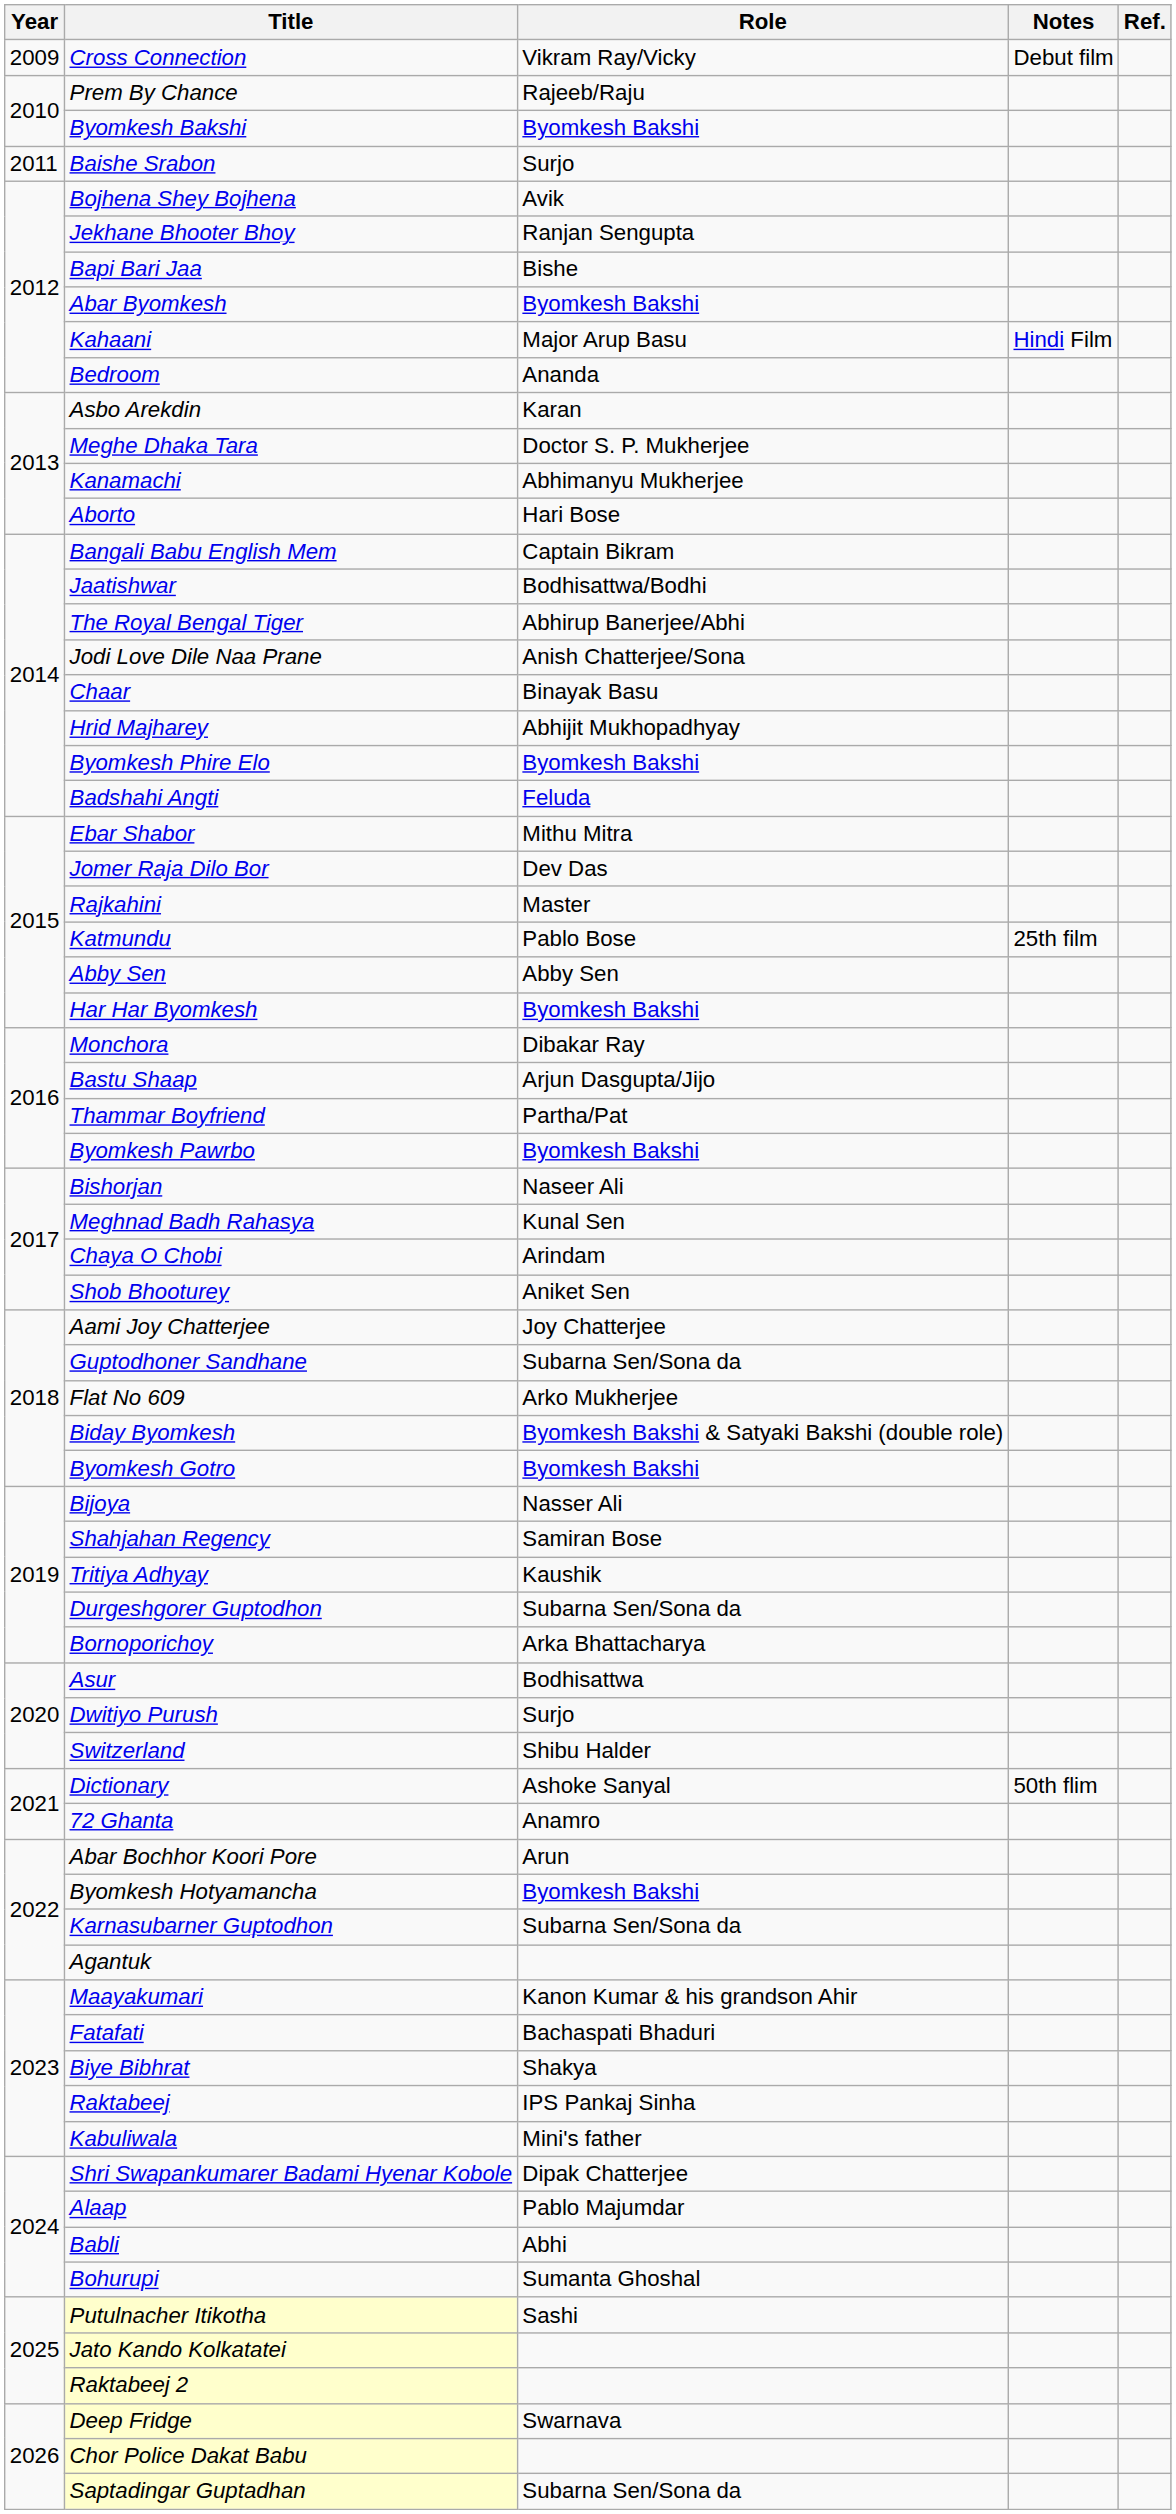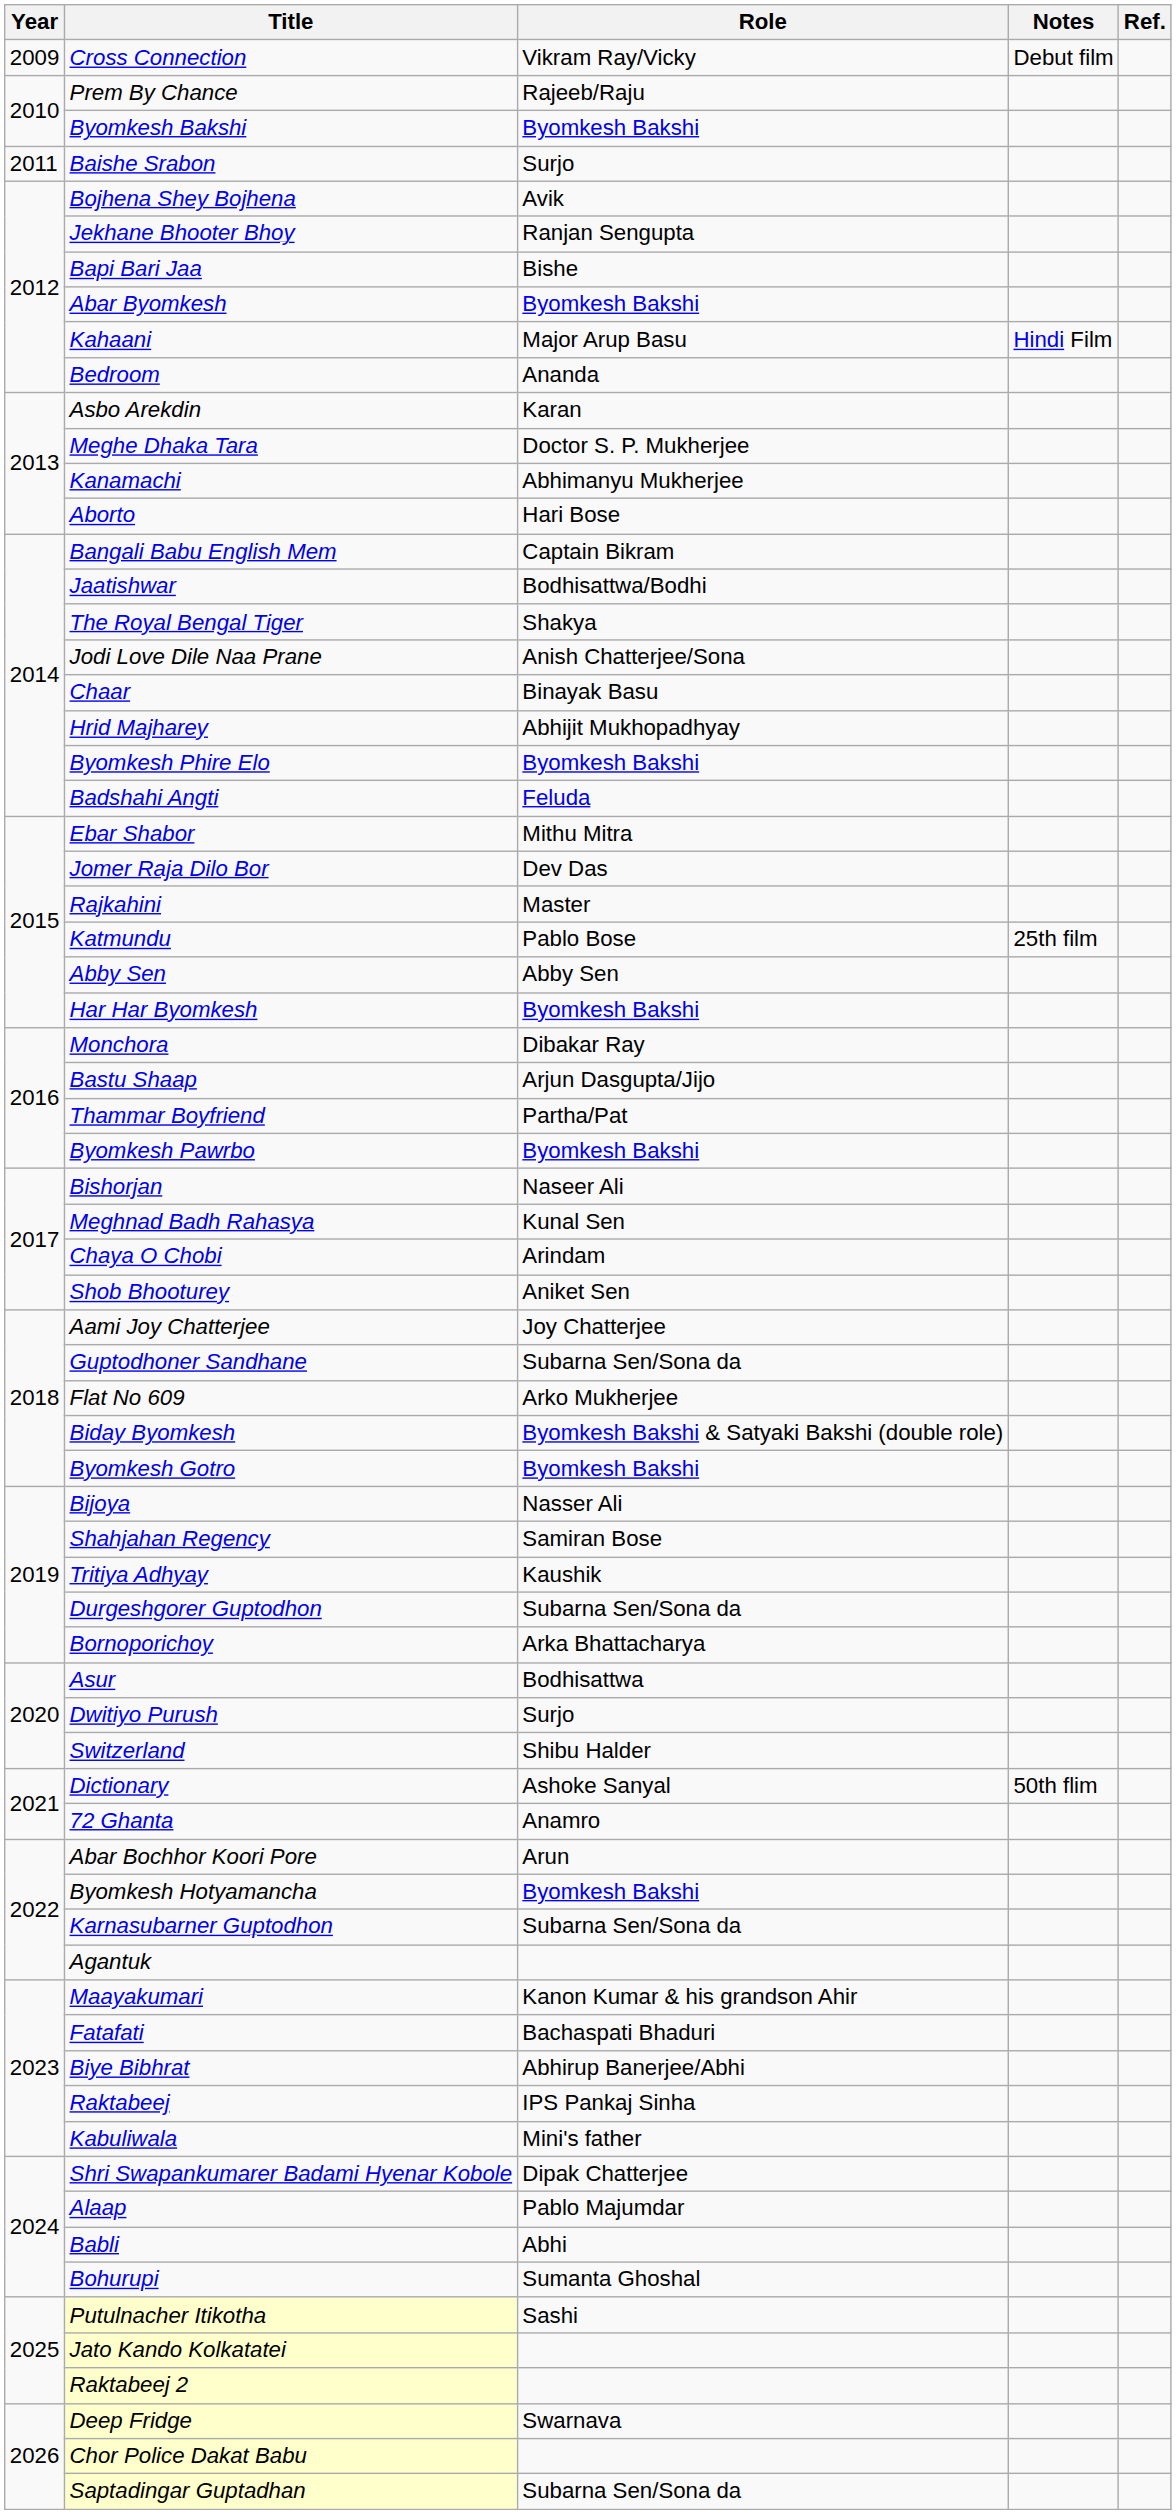The Royal Bengal Tiger | Role: Abhirup Banerjee/Abhi -> Shakya
Biye Bibhrat | Role: Shakya -> Abhirup Banerjee/Abhi
